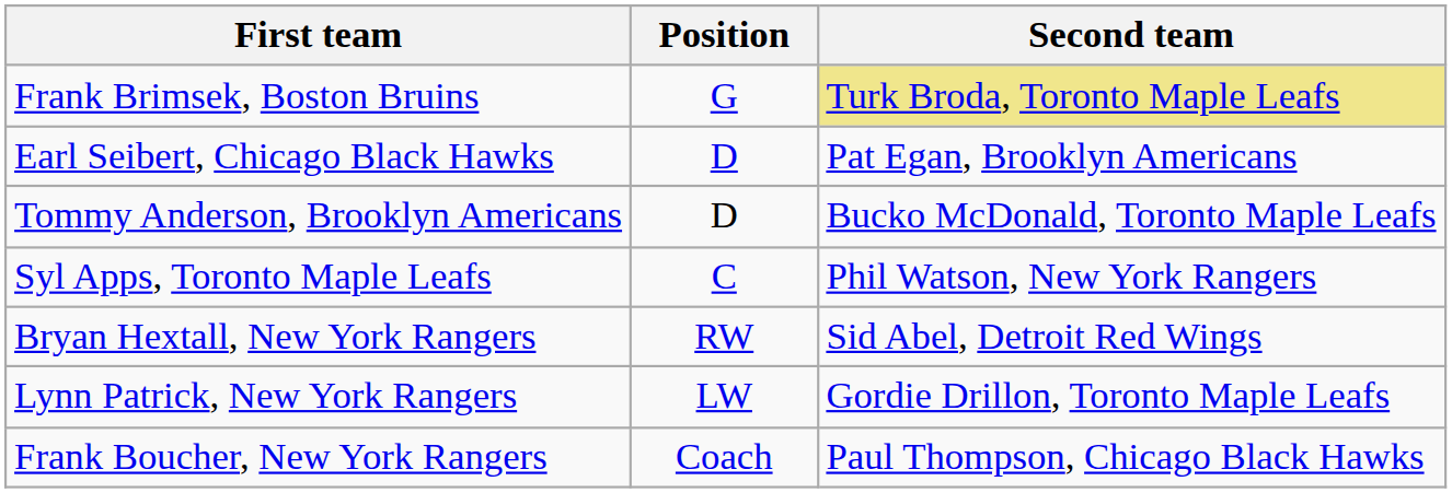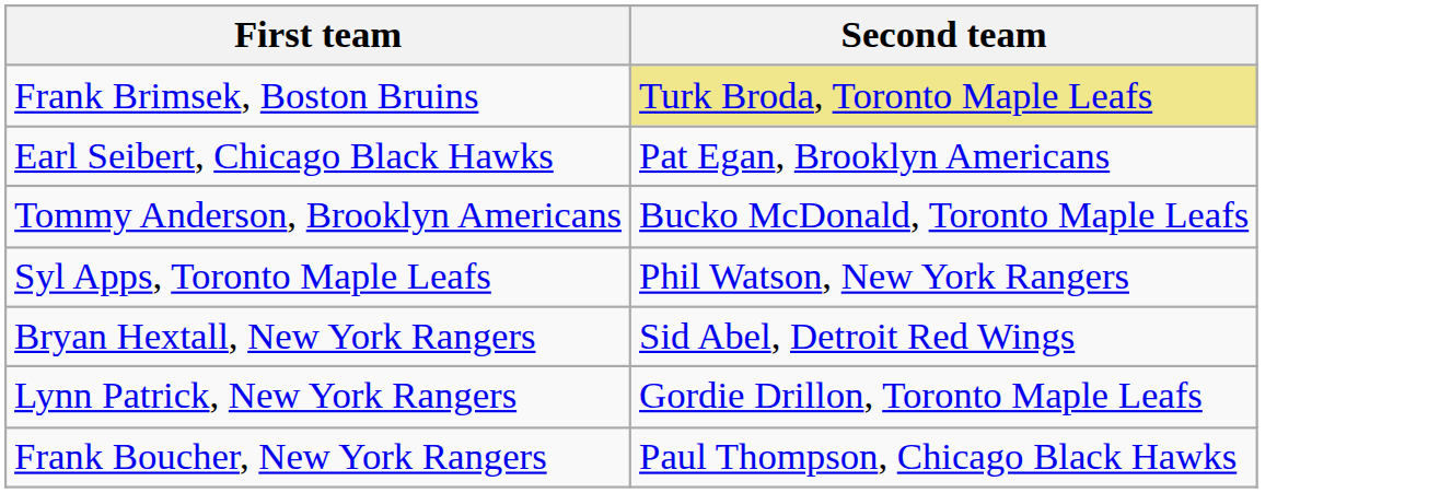- column: Position | G | D | D | C | RW | LW | Coach
